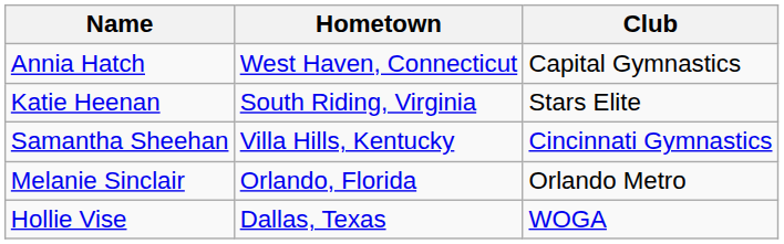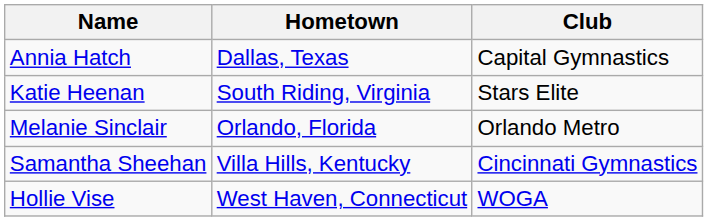Annia Hatch | Hometown: West Haven, Connecticut -> Dallas, Texas
rows swapped: Samantha Sheehan <-> Melanie Sinclair
Hollie Vise | Hometown: Dallas, Texas -> West Haven, Connecticut
